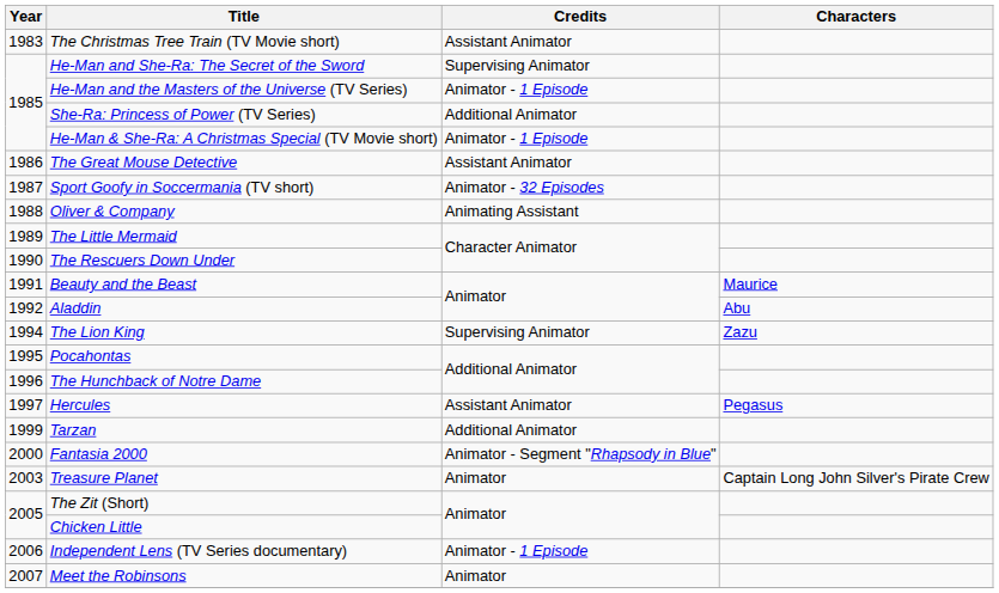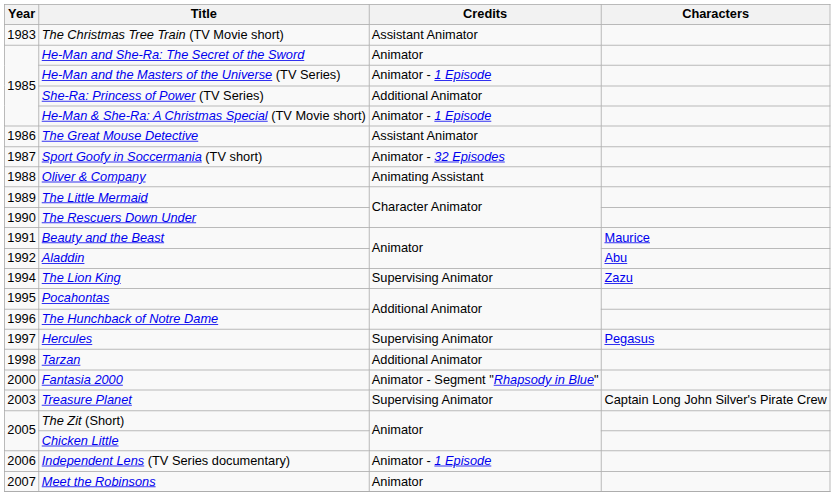He-Man and She-Ra: The Secret of the Sword | Credits: Supervising Animator -> Animator
Hercules | Credits: Assistant Animator -> Supervising Animator
Tarzan | Year: 1999 -> 1998
Treasure Planet | Credits: Animator -> Supervising Animator
